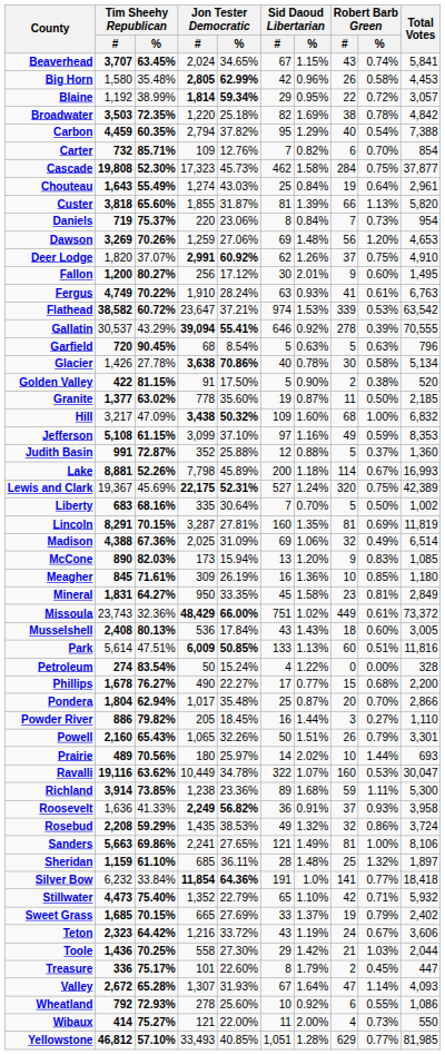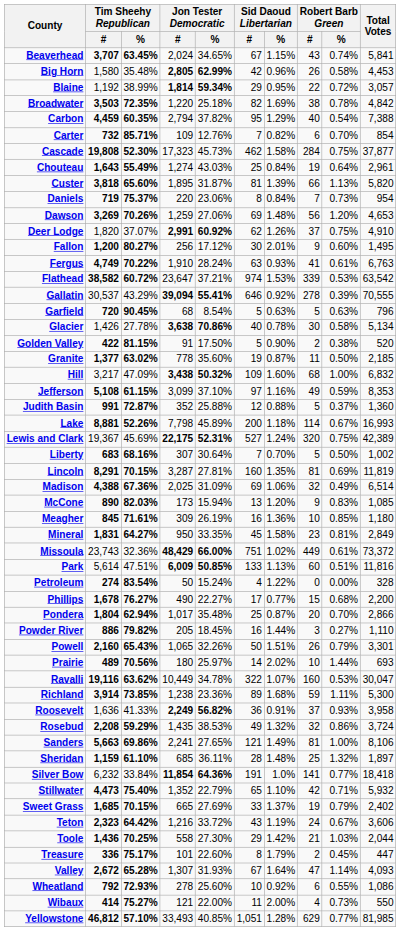Custer | Jon Tester Democratic / #: 1,855 -> 1,895
Liberty | Jon Tester Democratic / #: 335 -> 307
- row: Musselshell | 2,408 | 80.13% | 536 | 17.84% | 43 | 1.43% | 18 | 0.60% | 3,005
